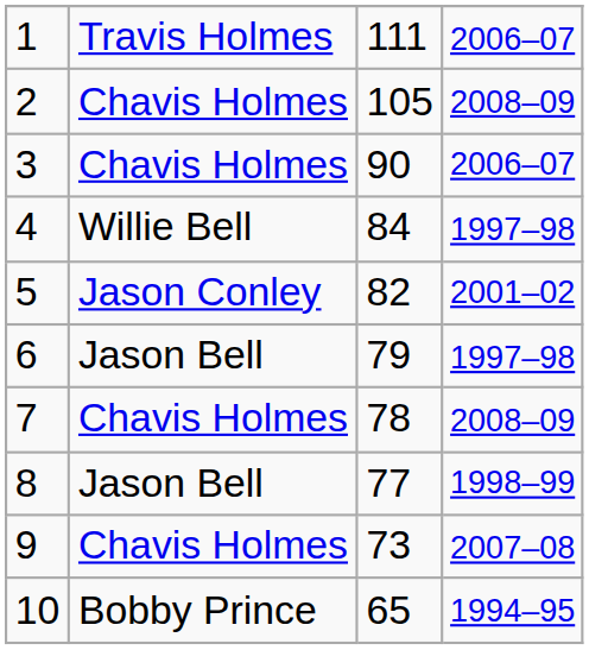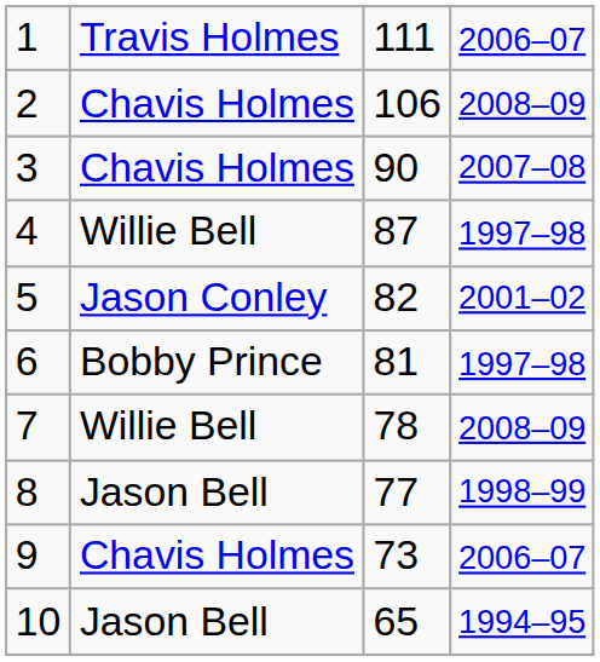2 | column 3: 105 -> 106
3 | column 4: 2006–07 -> 2007–08
4 | column 3: 84 -> 87
6 | column 2: Jason Bell -> Bobby Prince
6 | column 3: 79 -> 81
7 | column 2: Chavis Holmes -> Willie Bell
9 | column 4: 2007–08 -> 2006–07
10 | column 2: Bobby Prince -> Jason Bell
